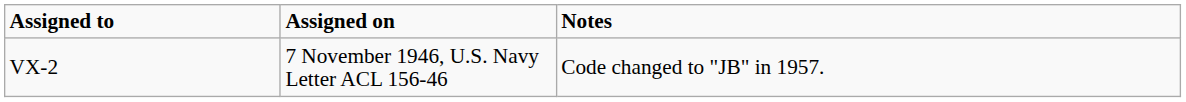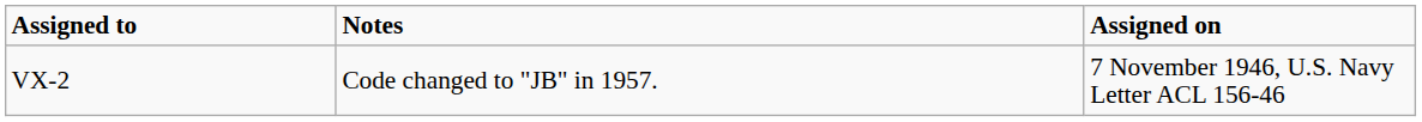columns swapped: Assigned on <-> Notes
